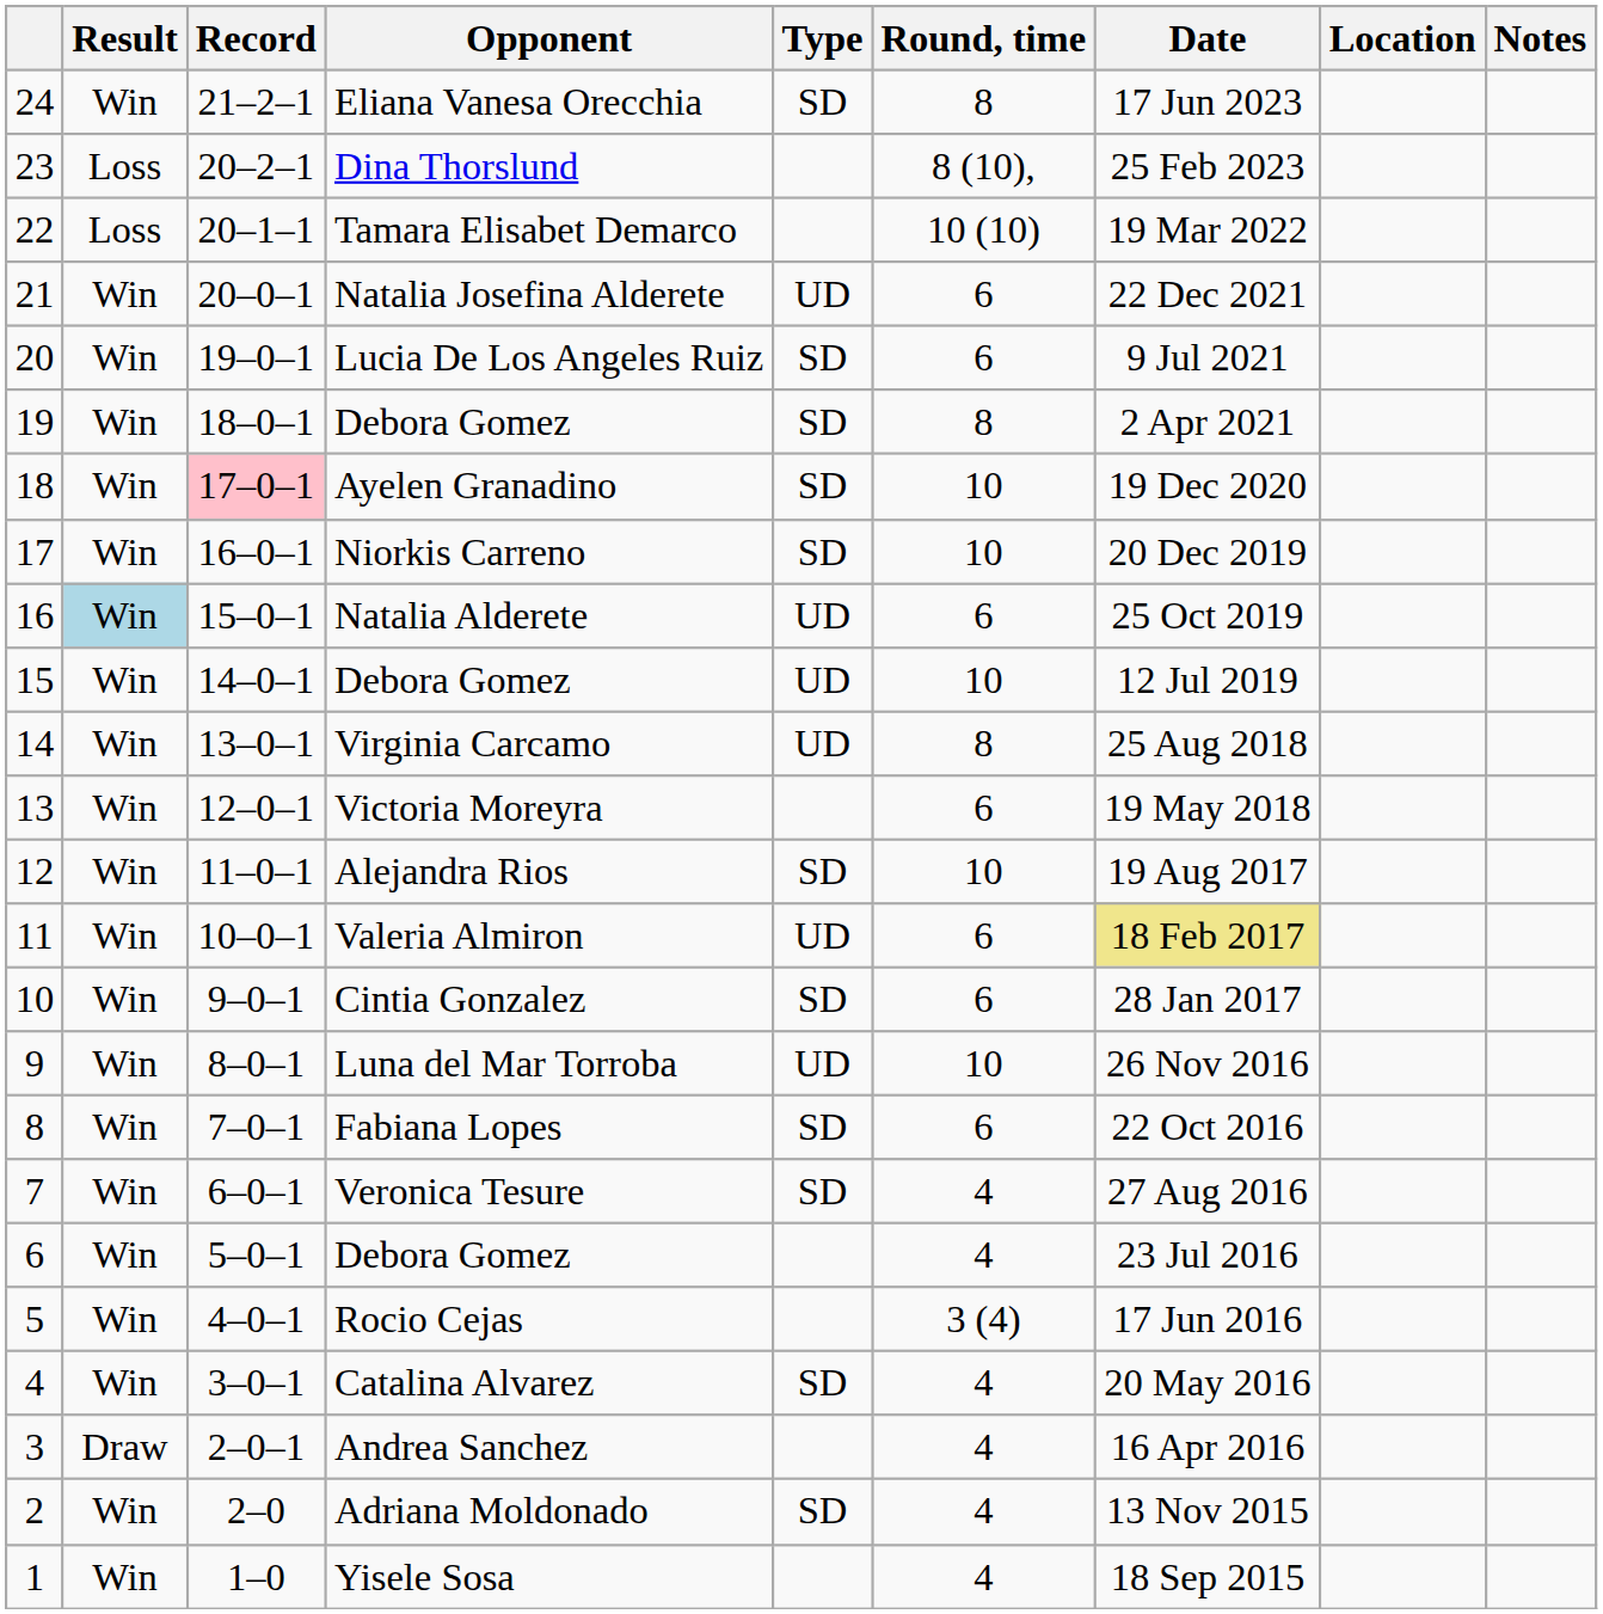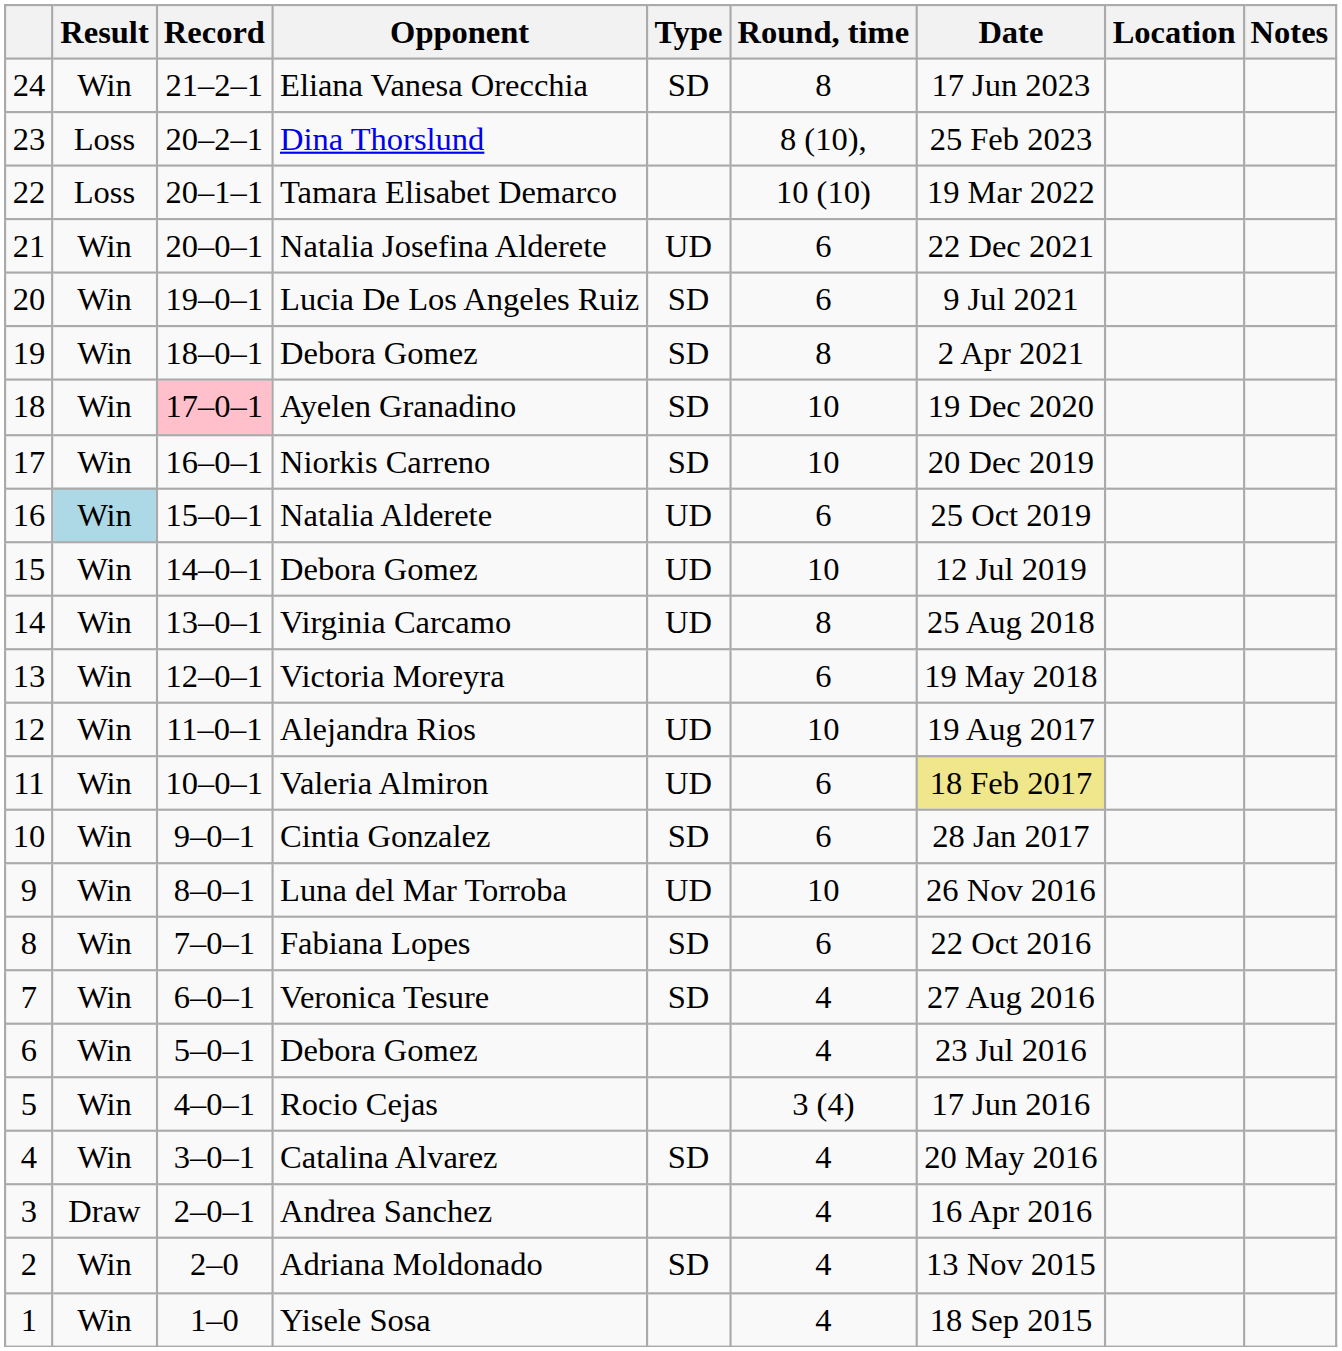Alejandra Rios | Type: SD -> UD
